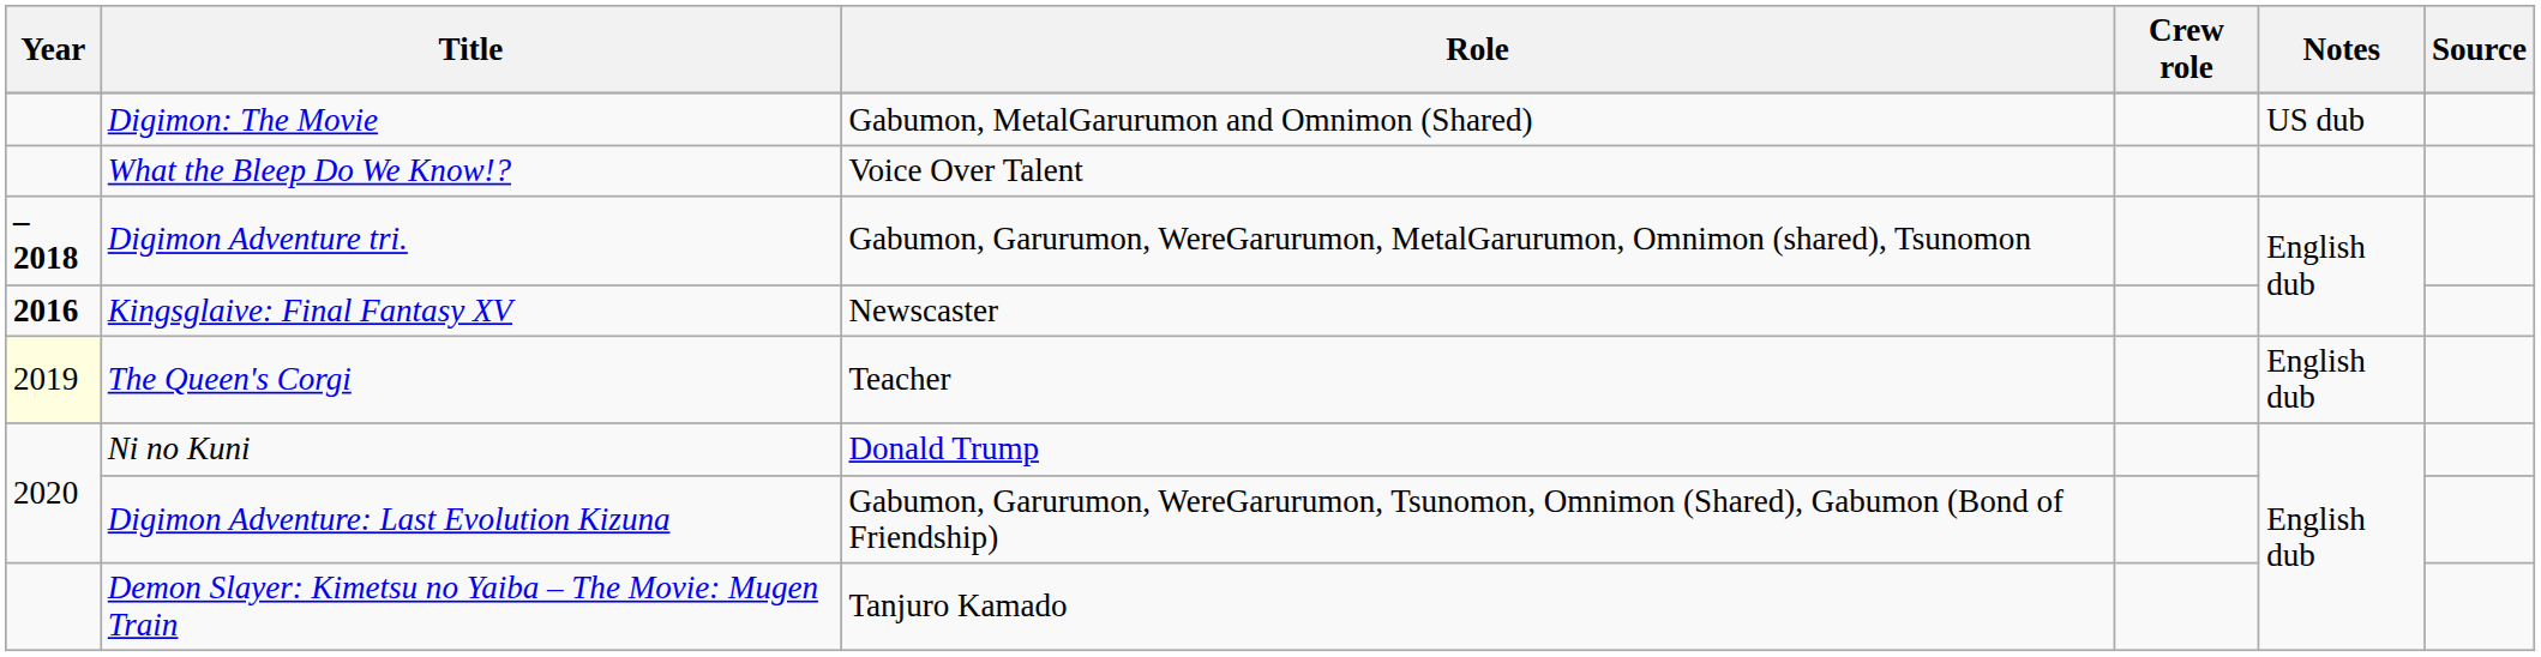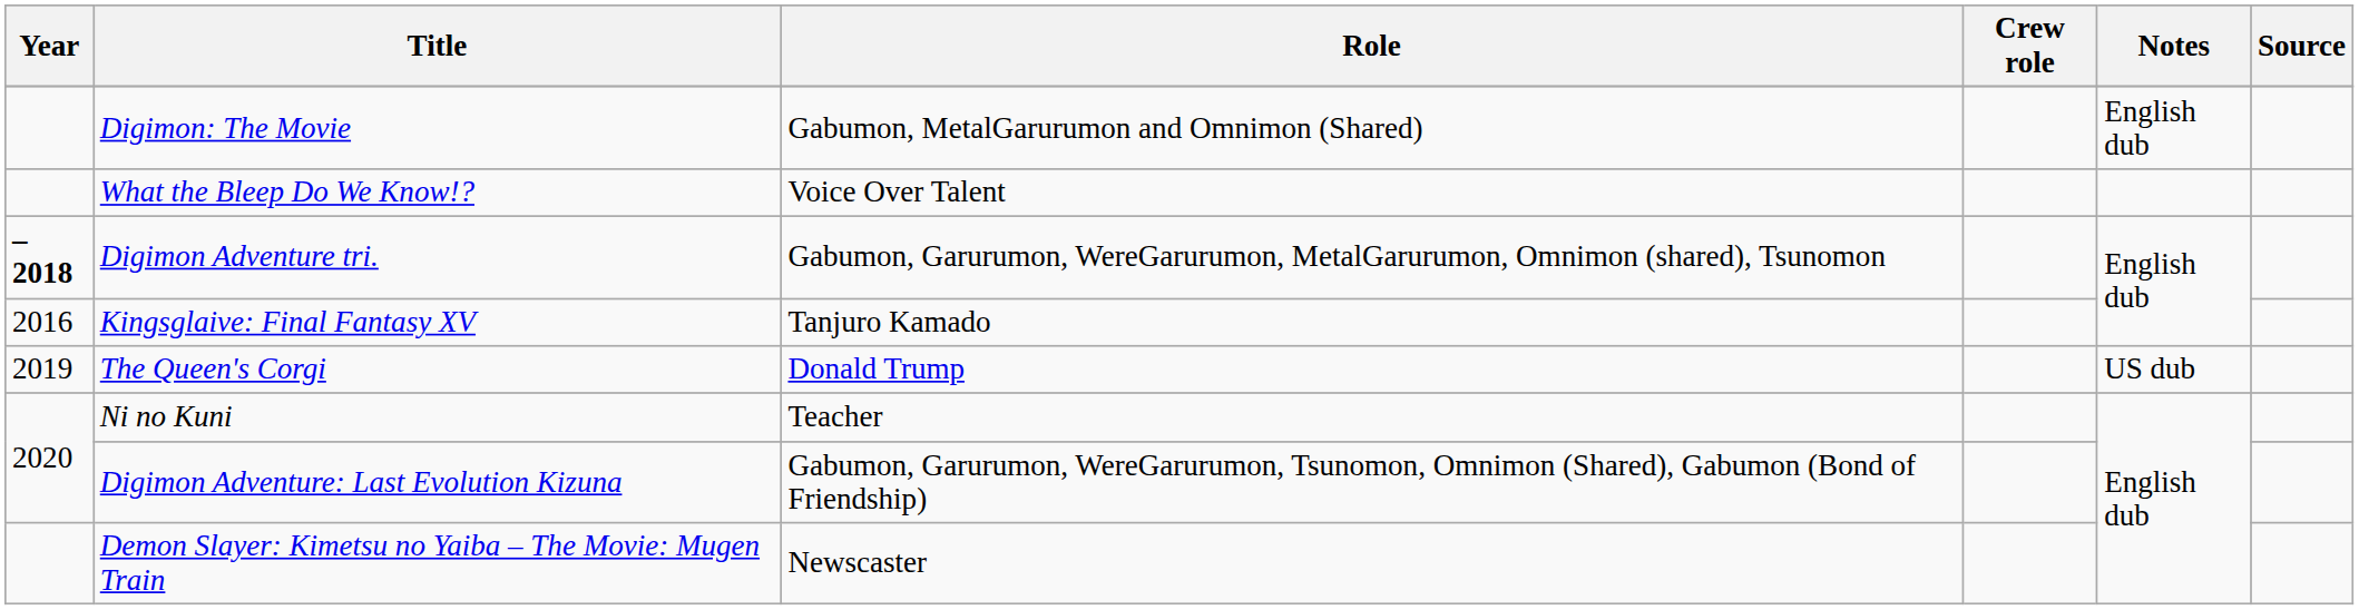Digimon: The Movie | Notes: US dub -> English dub
Kingsglaive: Final Fantasy XV | Year: bold -> normal
Kingsglaive: Final Fantasy XV | Role: Newscaster -> Tanjuro Kamado
The Queen's Corgi | Year: lightyellow background -> no background
The Queen's Corgi | Role: Teacher -> Donald Trump
The Queen's Corgi | Notes: English dub -> US dub
Ni no Kuni | Role: Donald Trump -> Teacher
Demon Slayer: Kimetsu no Yaiba – The Movie: Mugen Train | Role: Tanjuro Kamado -> Newscaster
